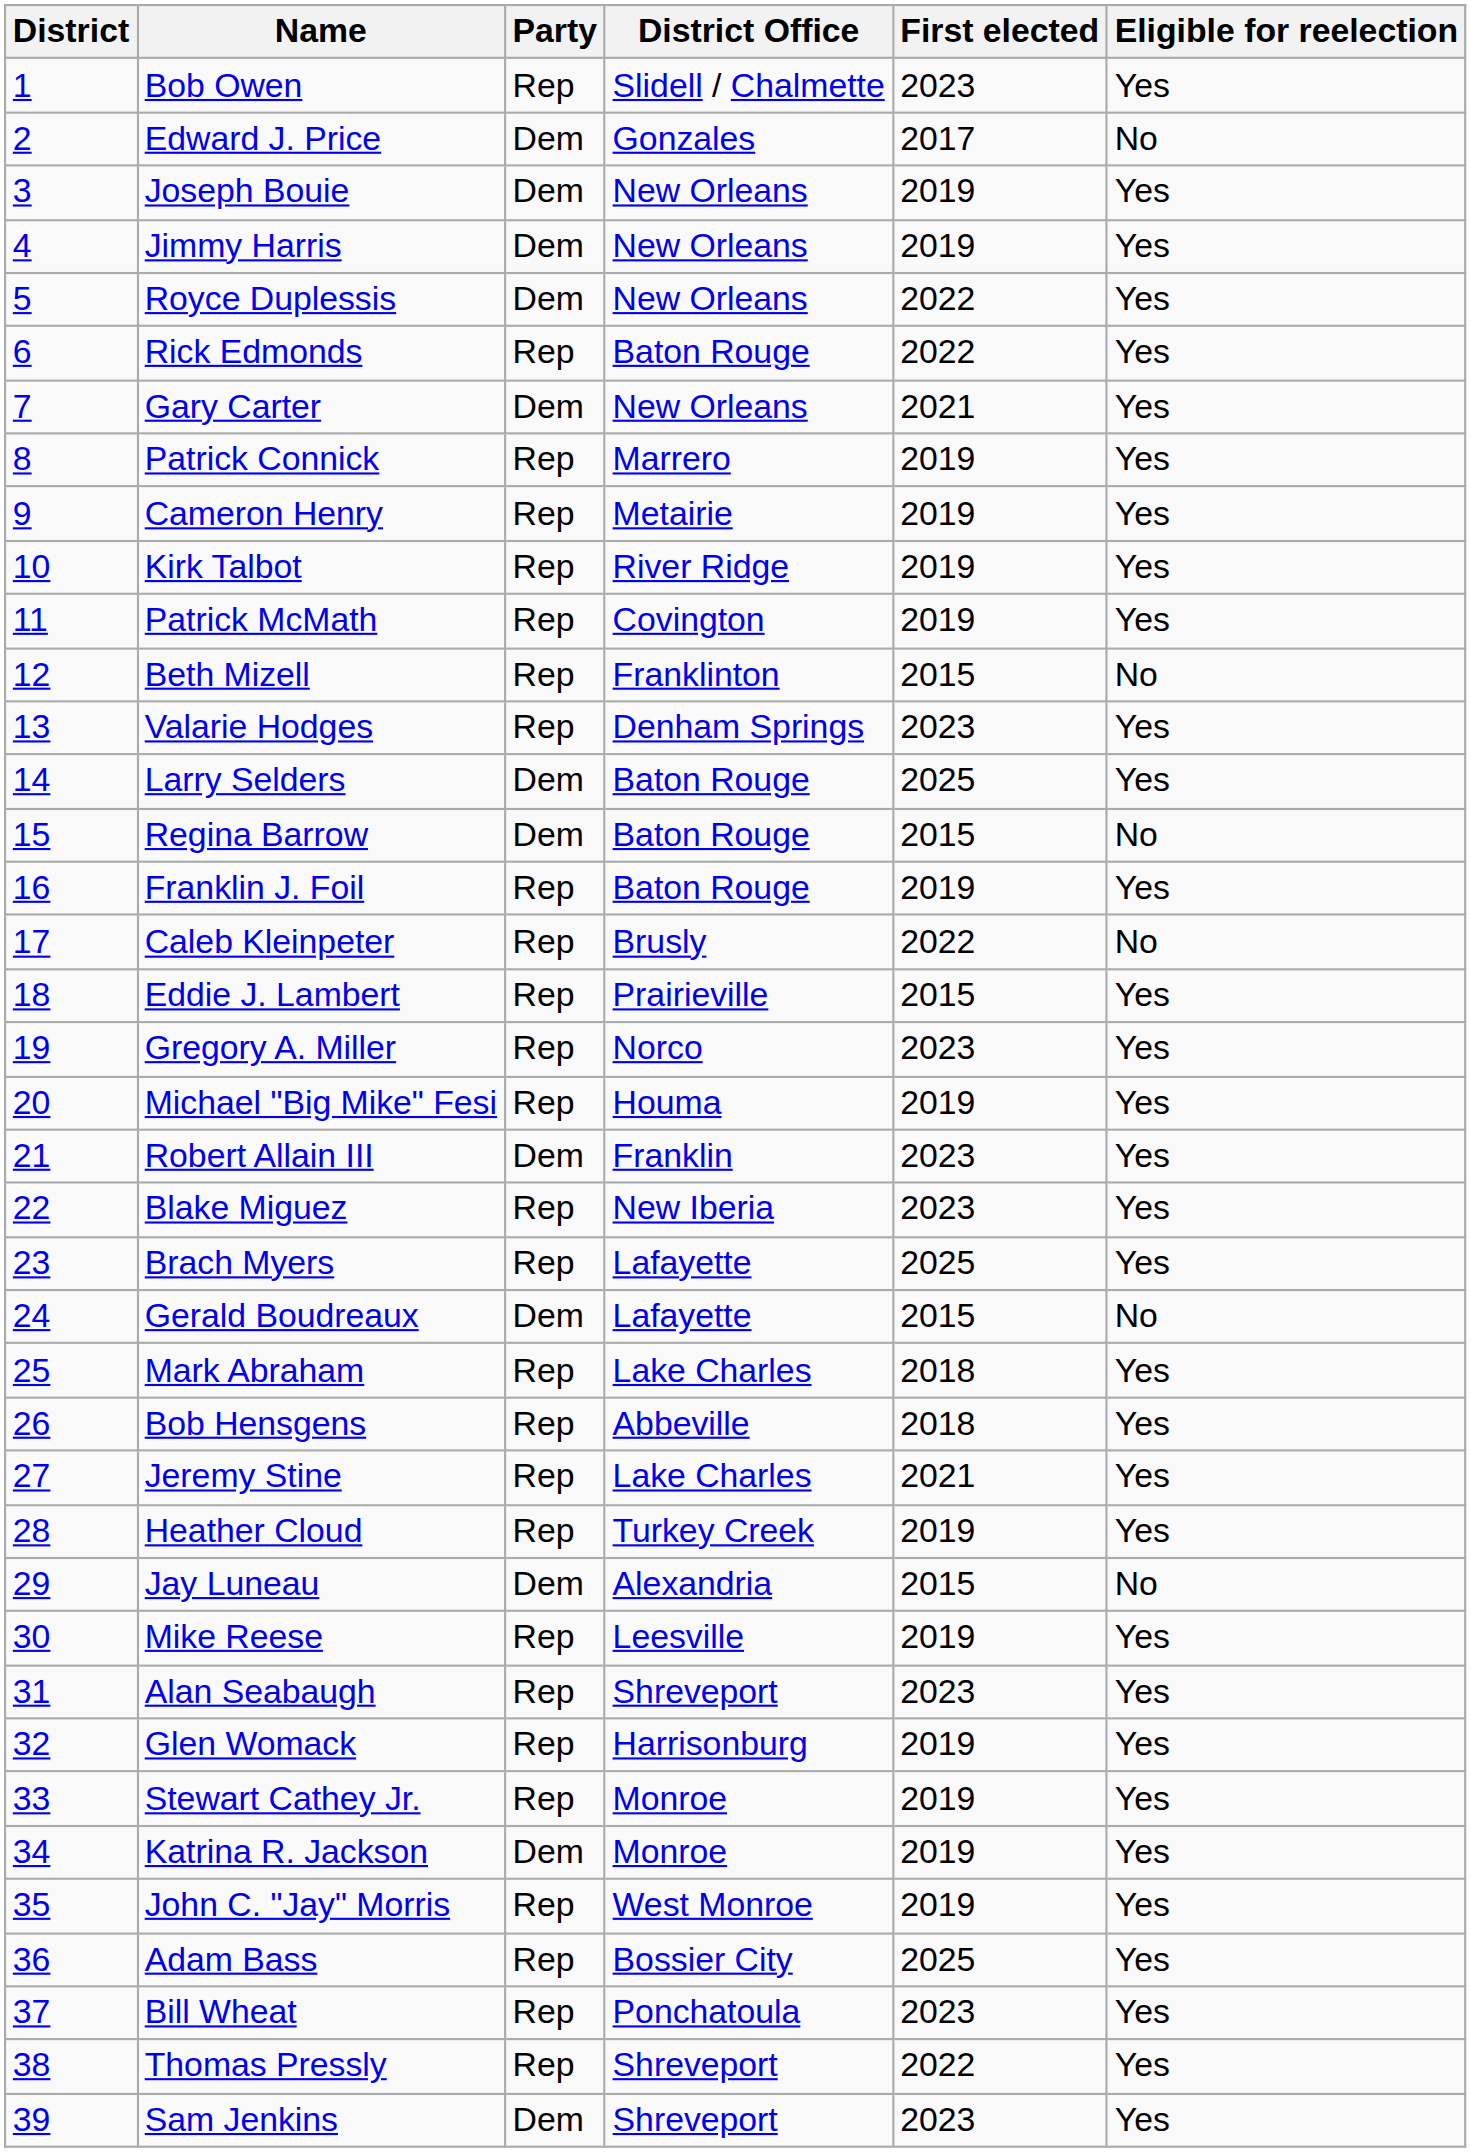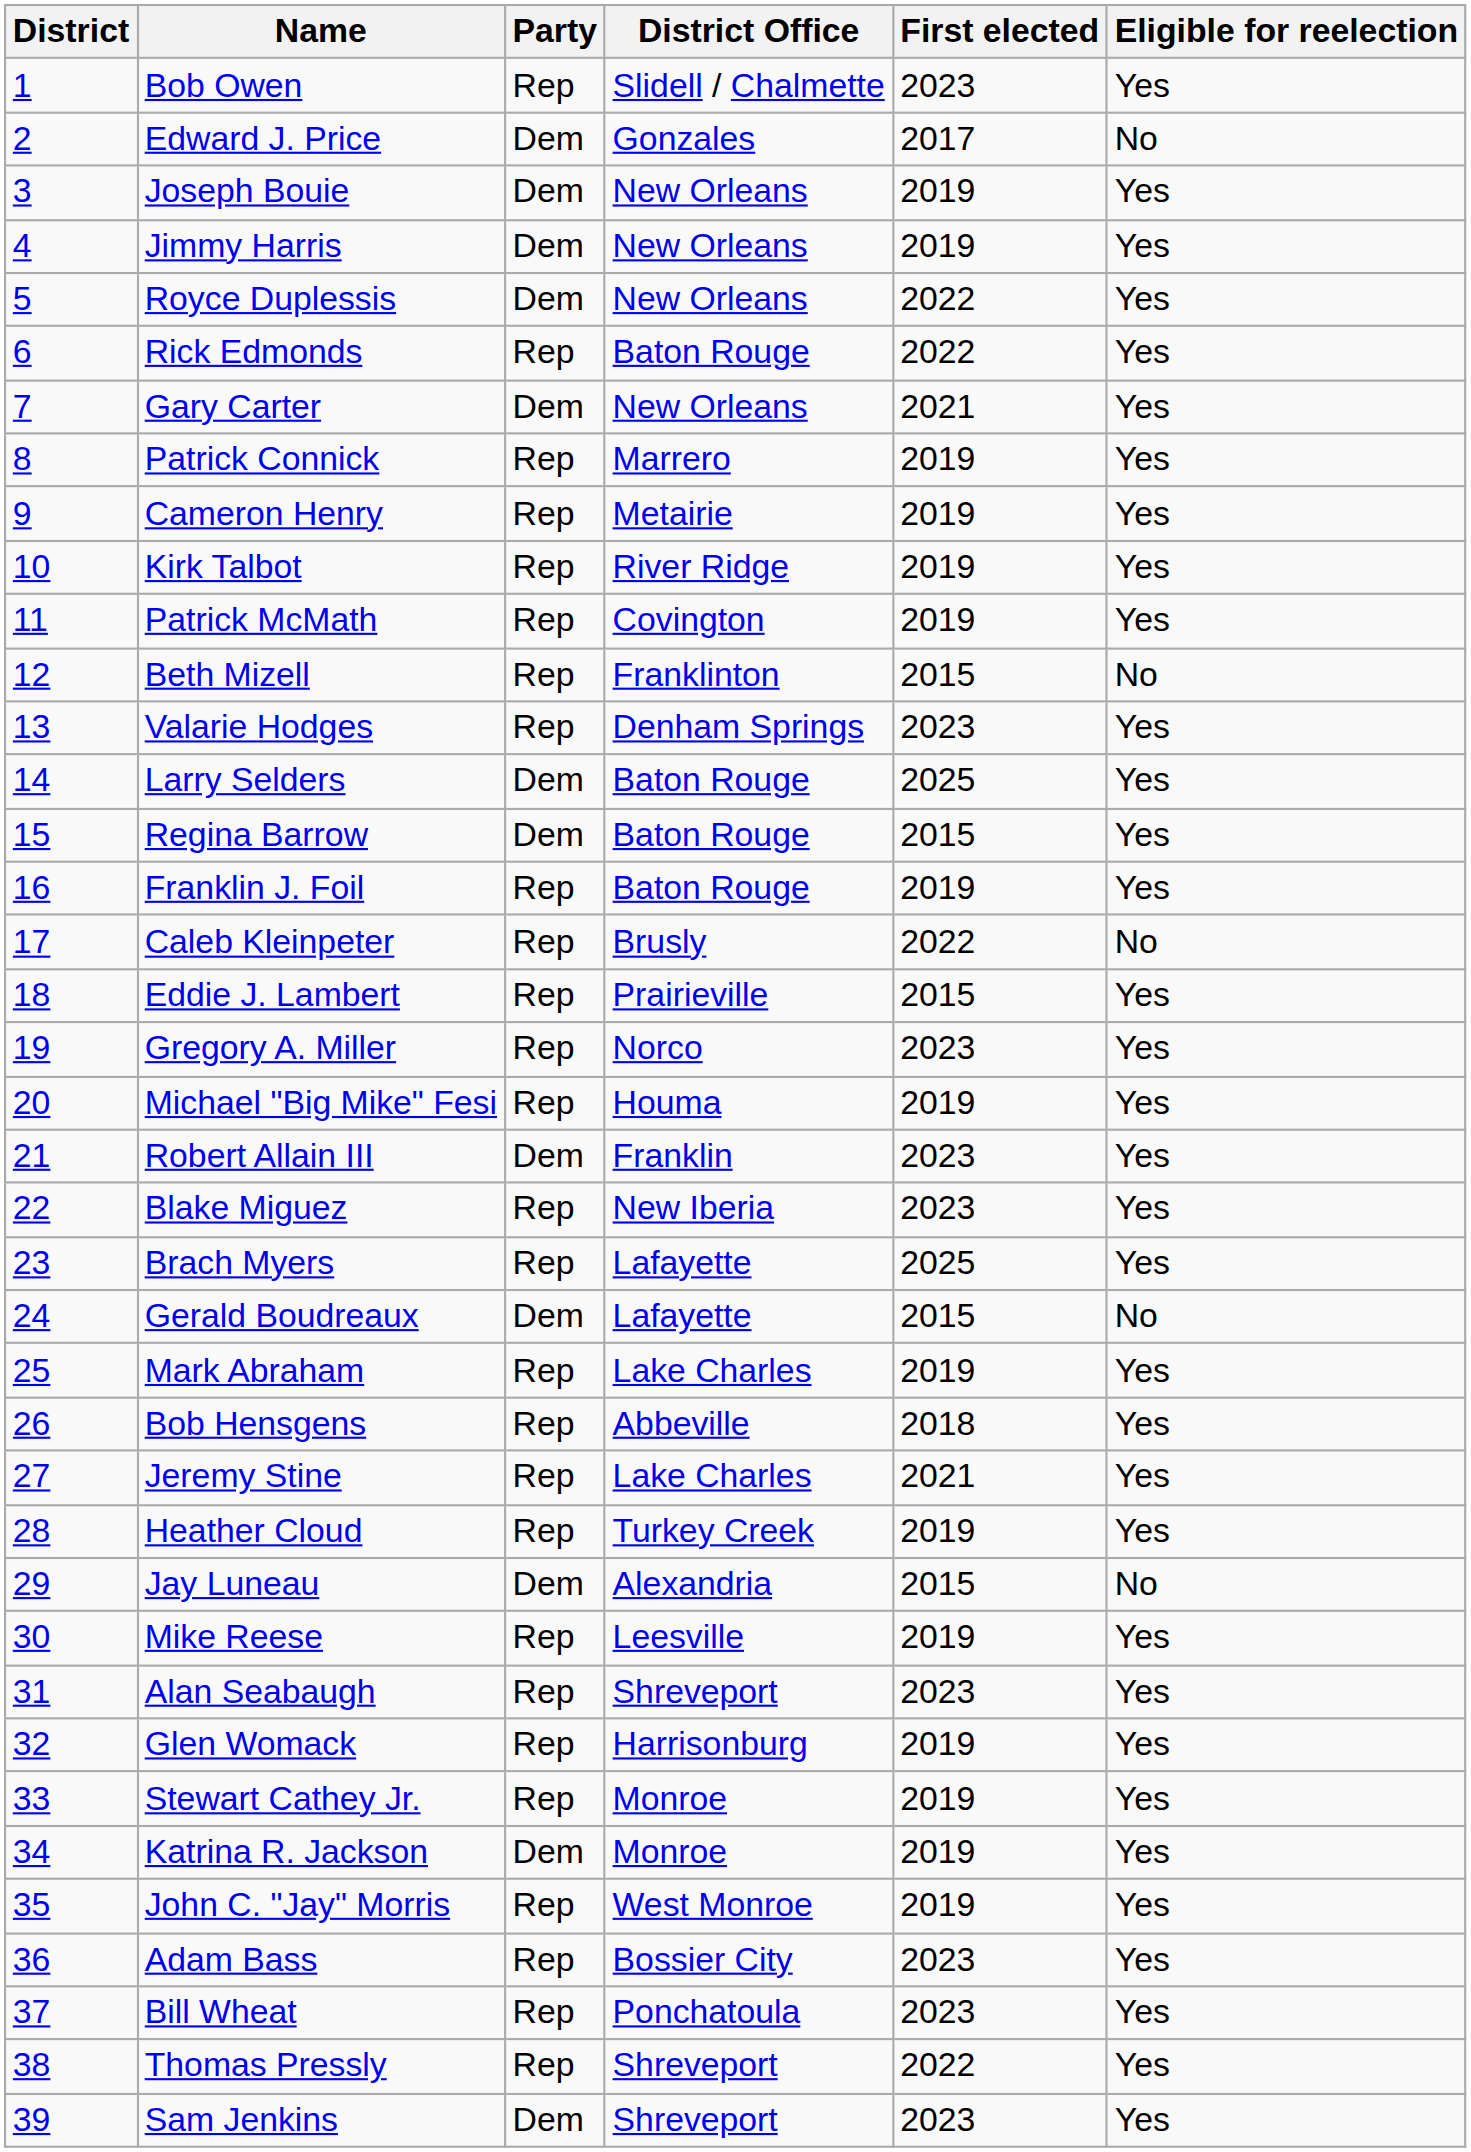Regina Barrow | Eligible for reelection: No -> Yes
Mark Abraham | First elected: 2018 -> 2019
Adam Bass | First elected: 2025 -> 2023
